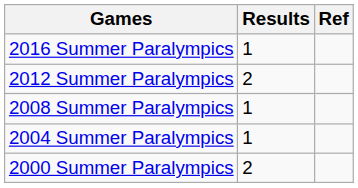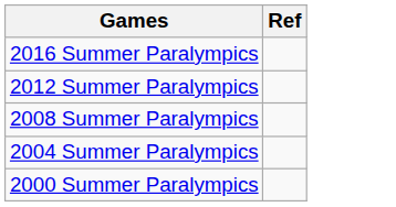- column: Results | 1 | 2 | 1 | 1 | 2
